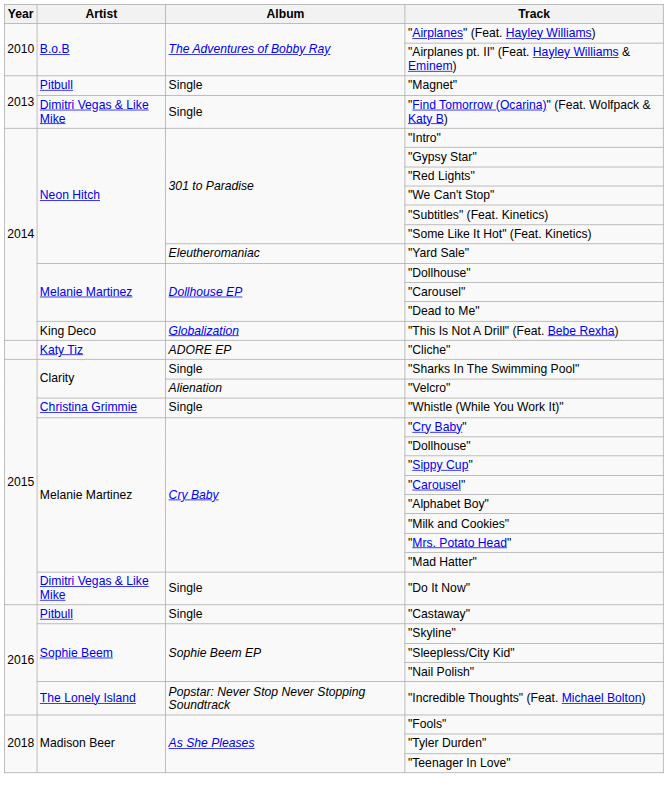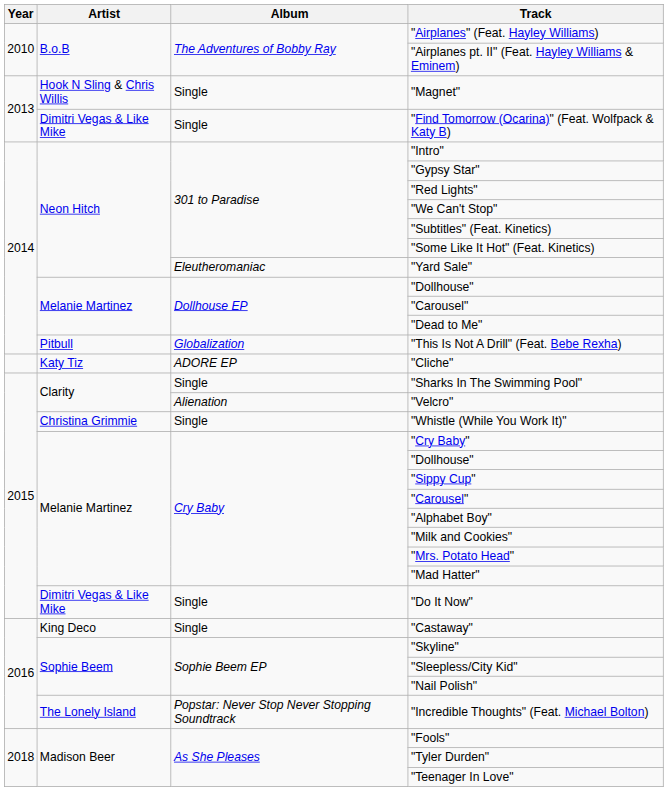"Magnet" | Artist: Pitbull -> Hook N Sling & Chris Willis
"This Is Not A Drill" (Feat. Bebe Rexha) | Artist: King Deco -> Pitbull
"Castaway" | Artist: Pitbull -> King Deco
